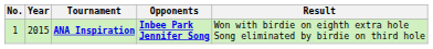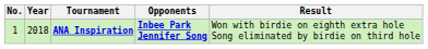ANA Inspiration | Year: 2015 -> 2018
